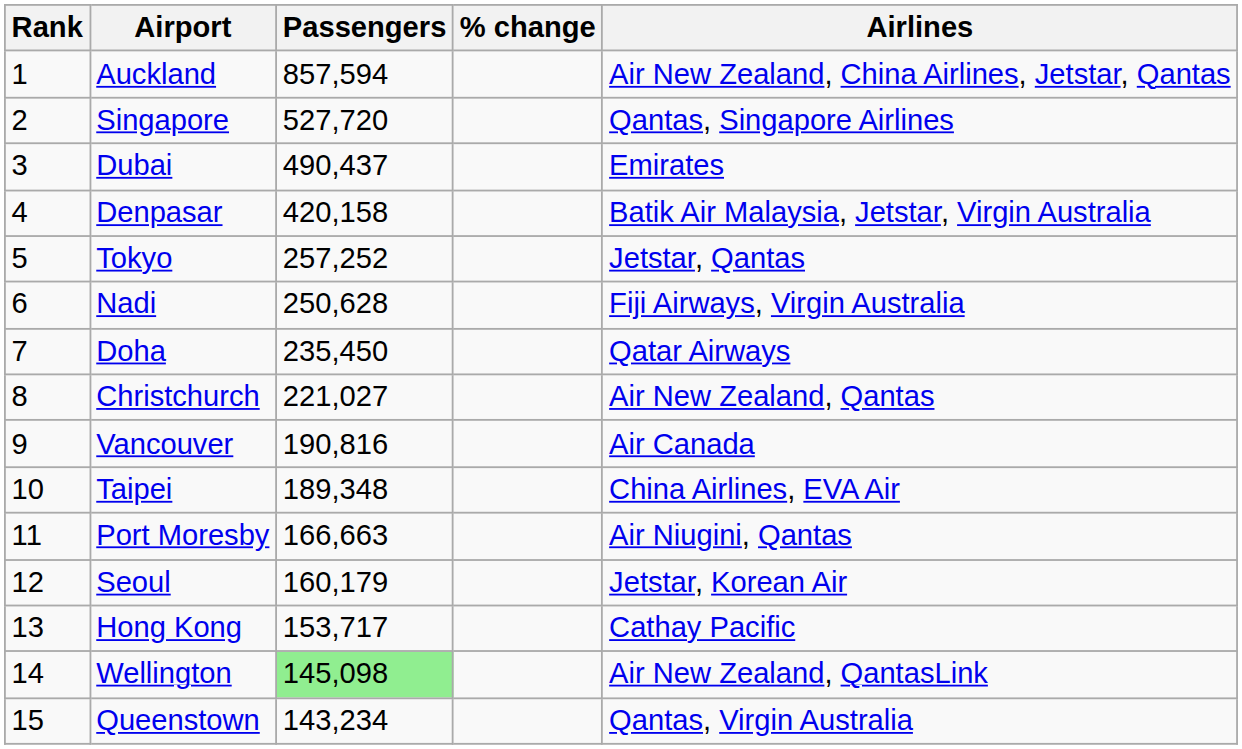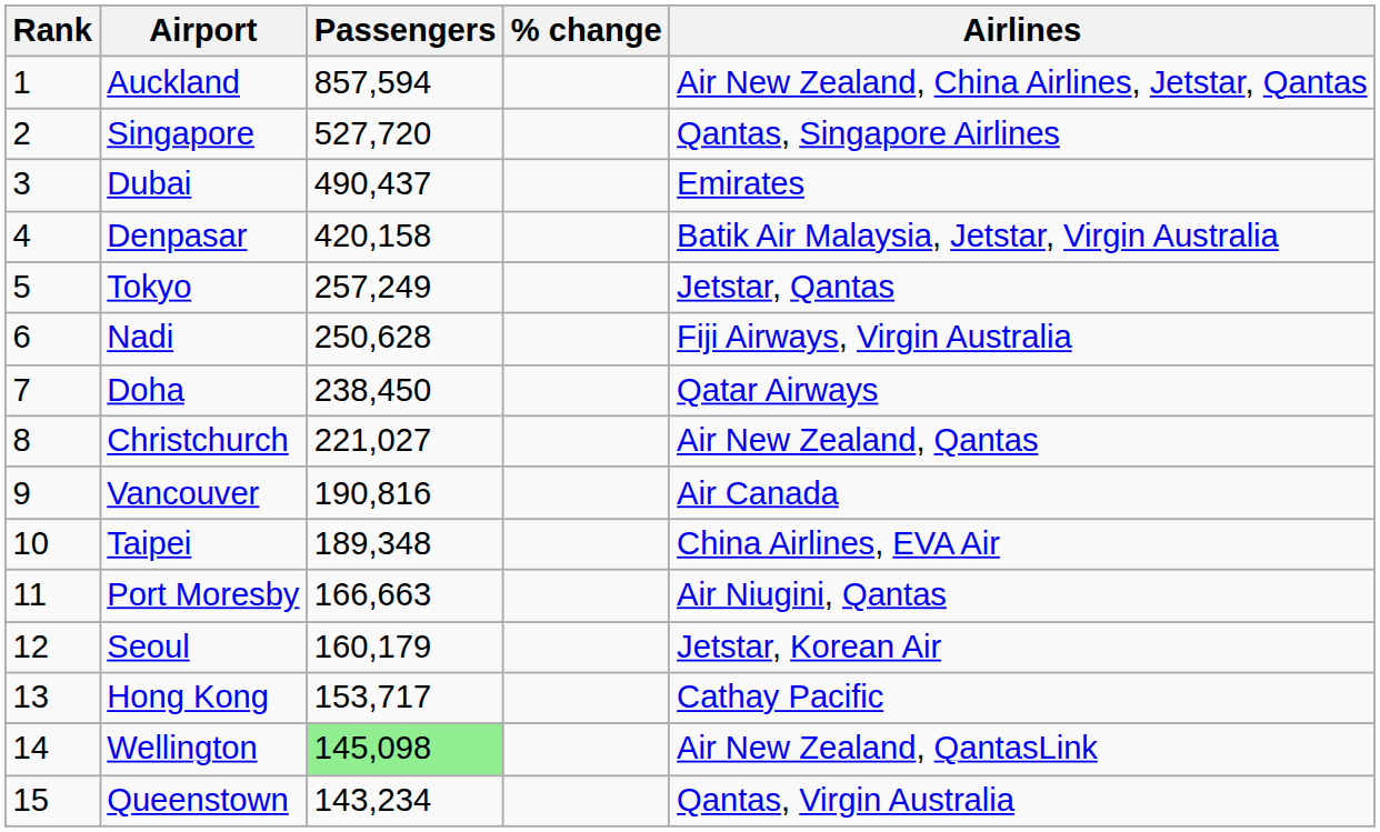Tokyo | Passengers: 257,252 -> 257,249
Doha | Passengers: 235,450 -> 238,450
